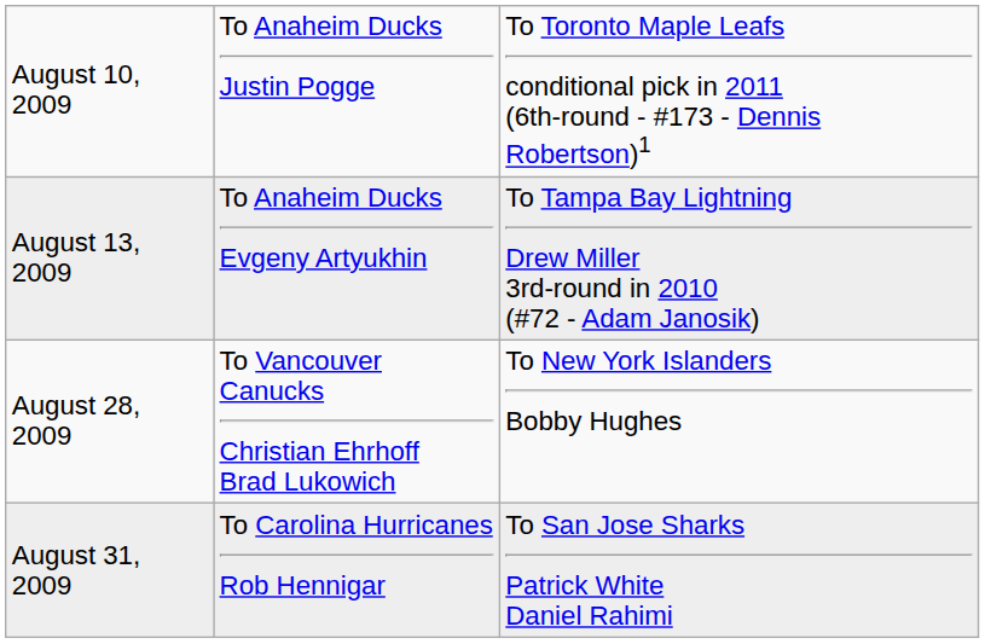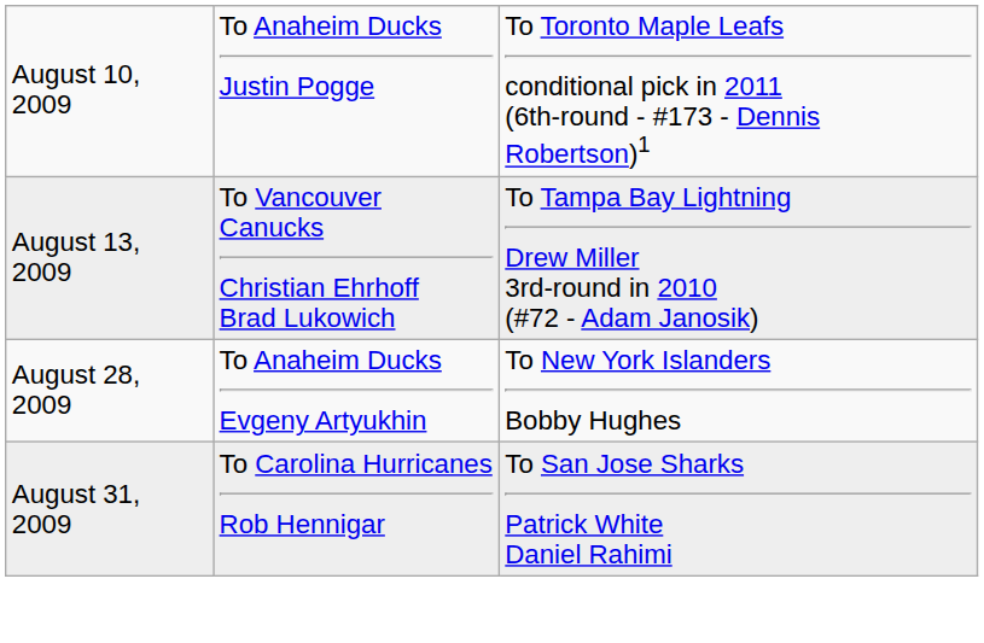August 13, 2009 | column 2: To Anaheim Ducks Evgeny Artyukhin -> To Vancouver Canucks Christian Ehrhoff Brad Lukowich
August 28, 2009 | column 2: To Vancouver Canucks Christian Ehrhoff Brad Lukowich -> To Anaheim Ducks Evgeny Artyukhin
